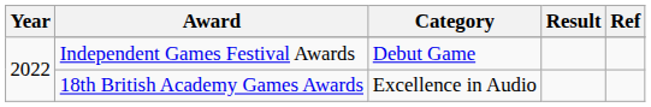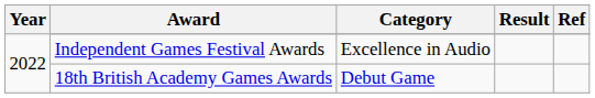Independent Games Festival Awards | Category: Debut Game -> Excellence in Audio
18th British Academy Games Awards | Category: Excellence in Audio -> Debut Game
